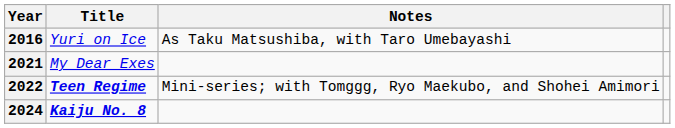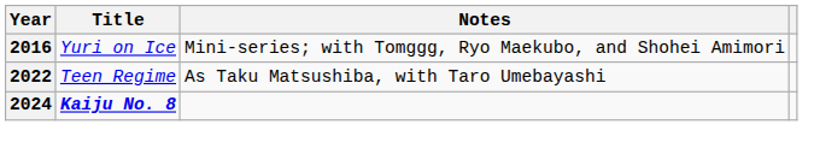2016 | Notes: As Taku Matsushiba, with Taro Umebayashi -> Mini-series; with Tomggg, Ryo Maekubo, and Shohei Amimori
- row: 2021 | My Dear Exes
2022 | Title: bold -> normal
2022 | Notes: Mini-series; with Tomggg, Ryo Maekubo, and Shohei Amimori -> As Taku Matsushiba, with Taro Umebayashi
